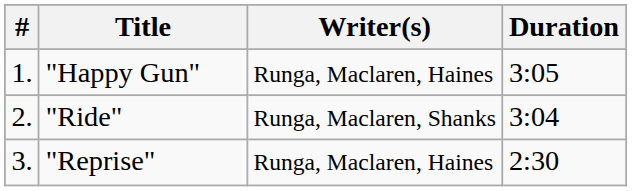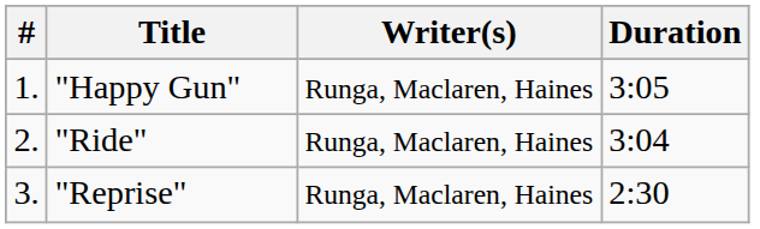"Ride" | Writer(s): Runga, Maclaren, Shanks -> Runga, Maclaren, Haines
